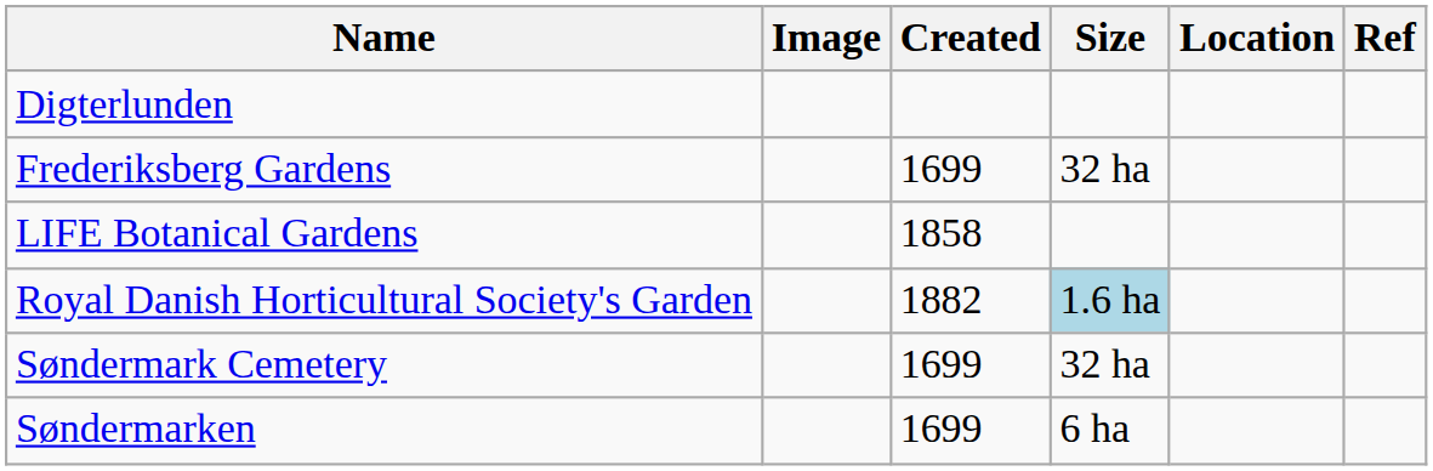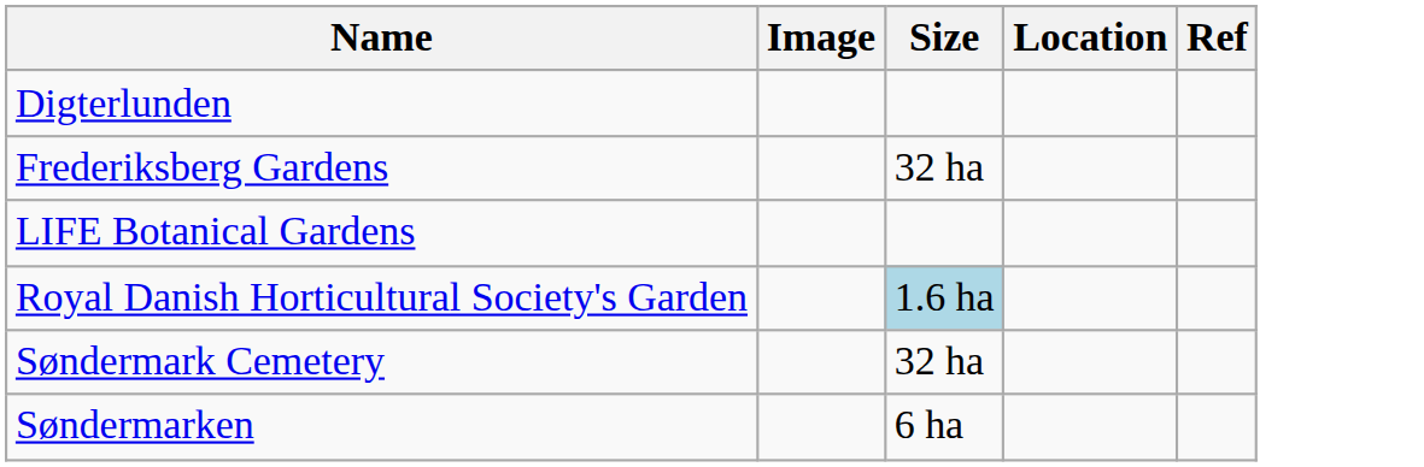- column: Created | 1699 | 1858 | 1882 | 1699 | 1699
